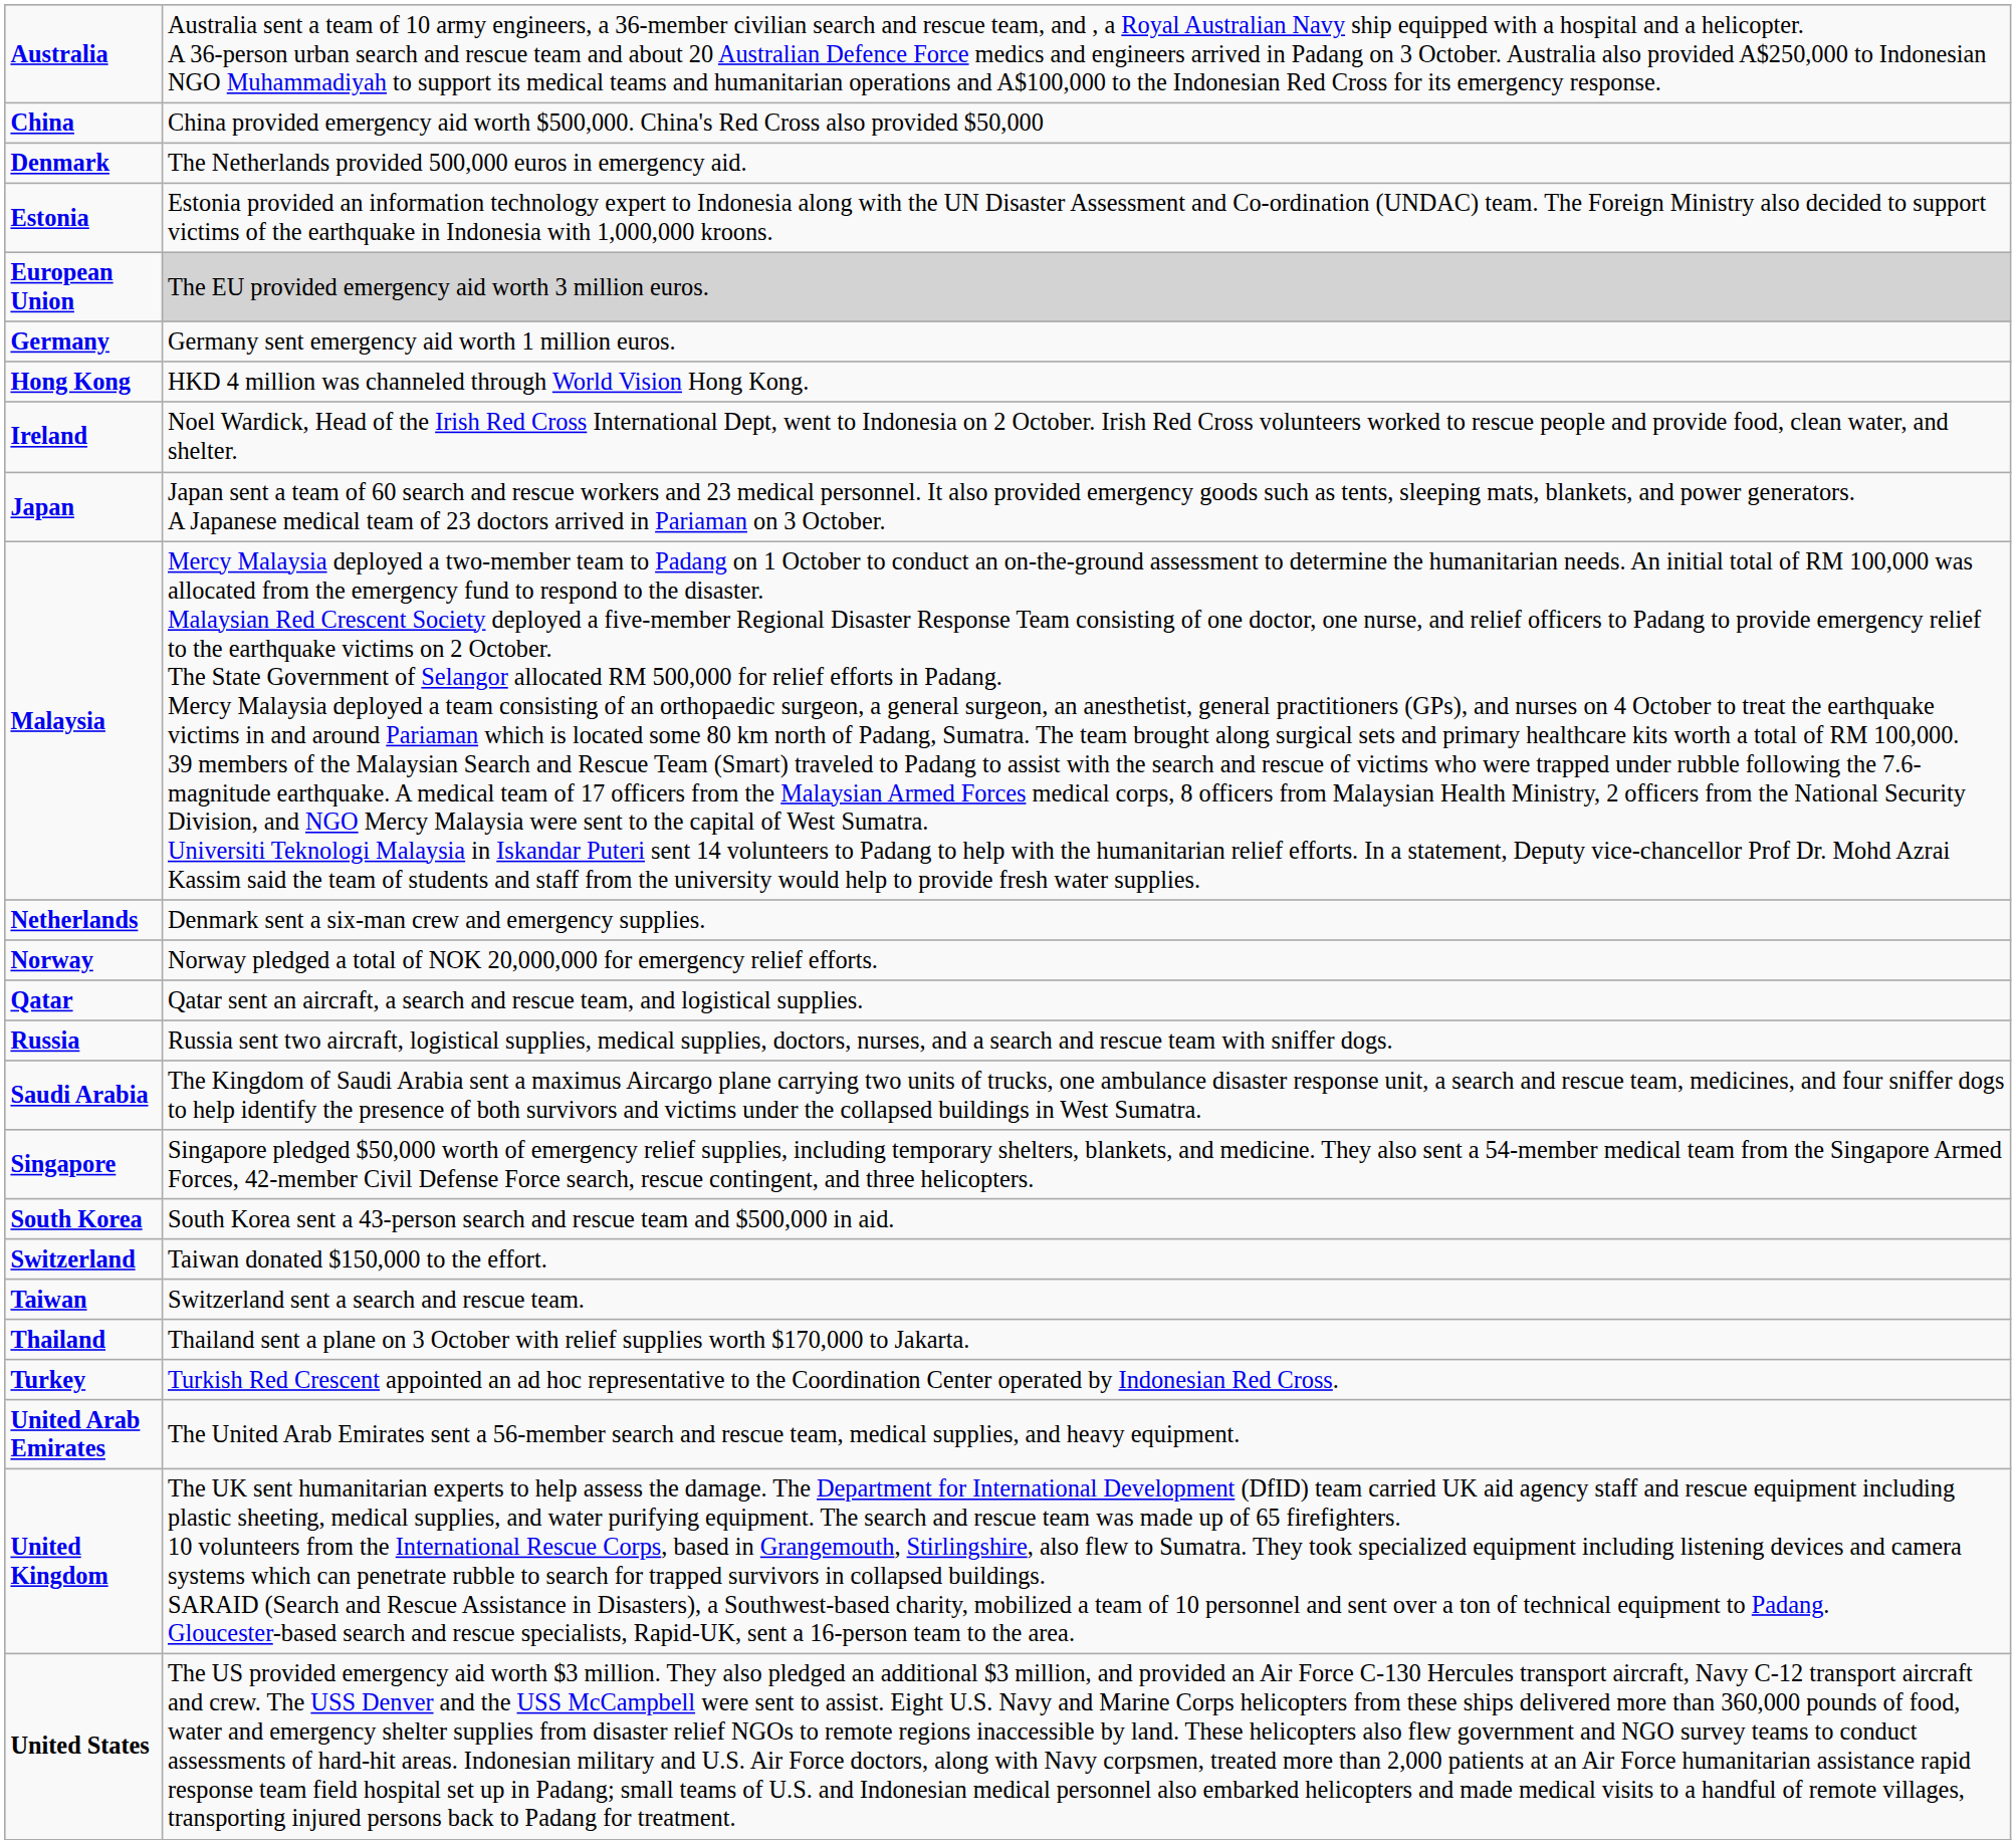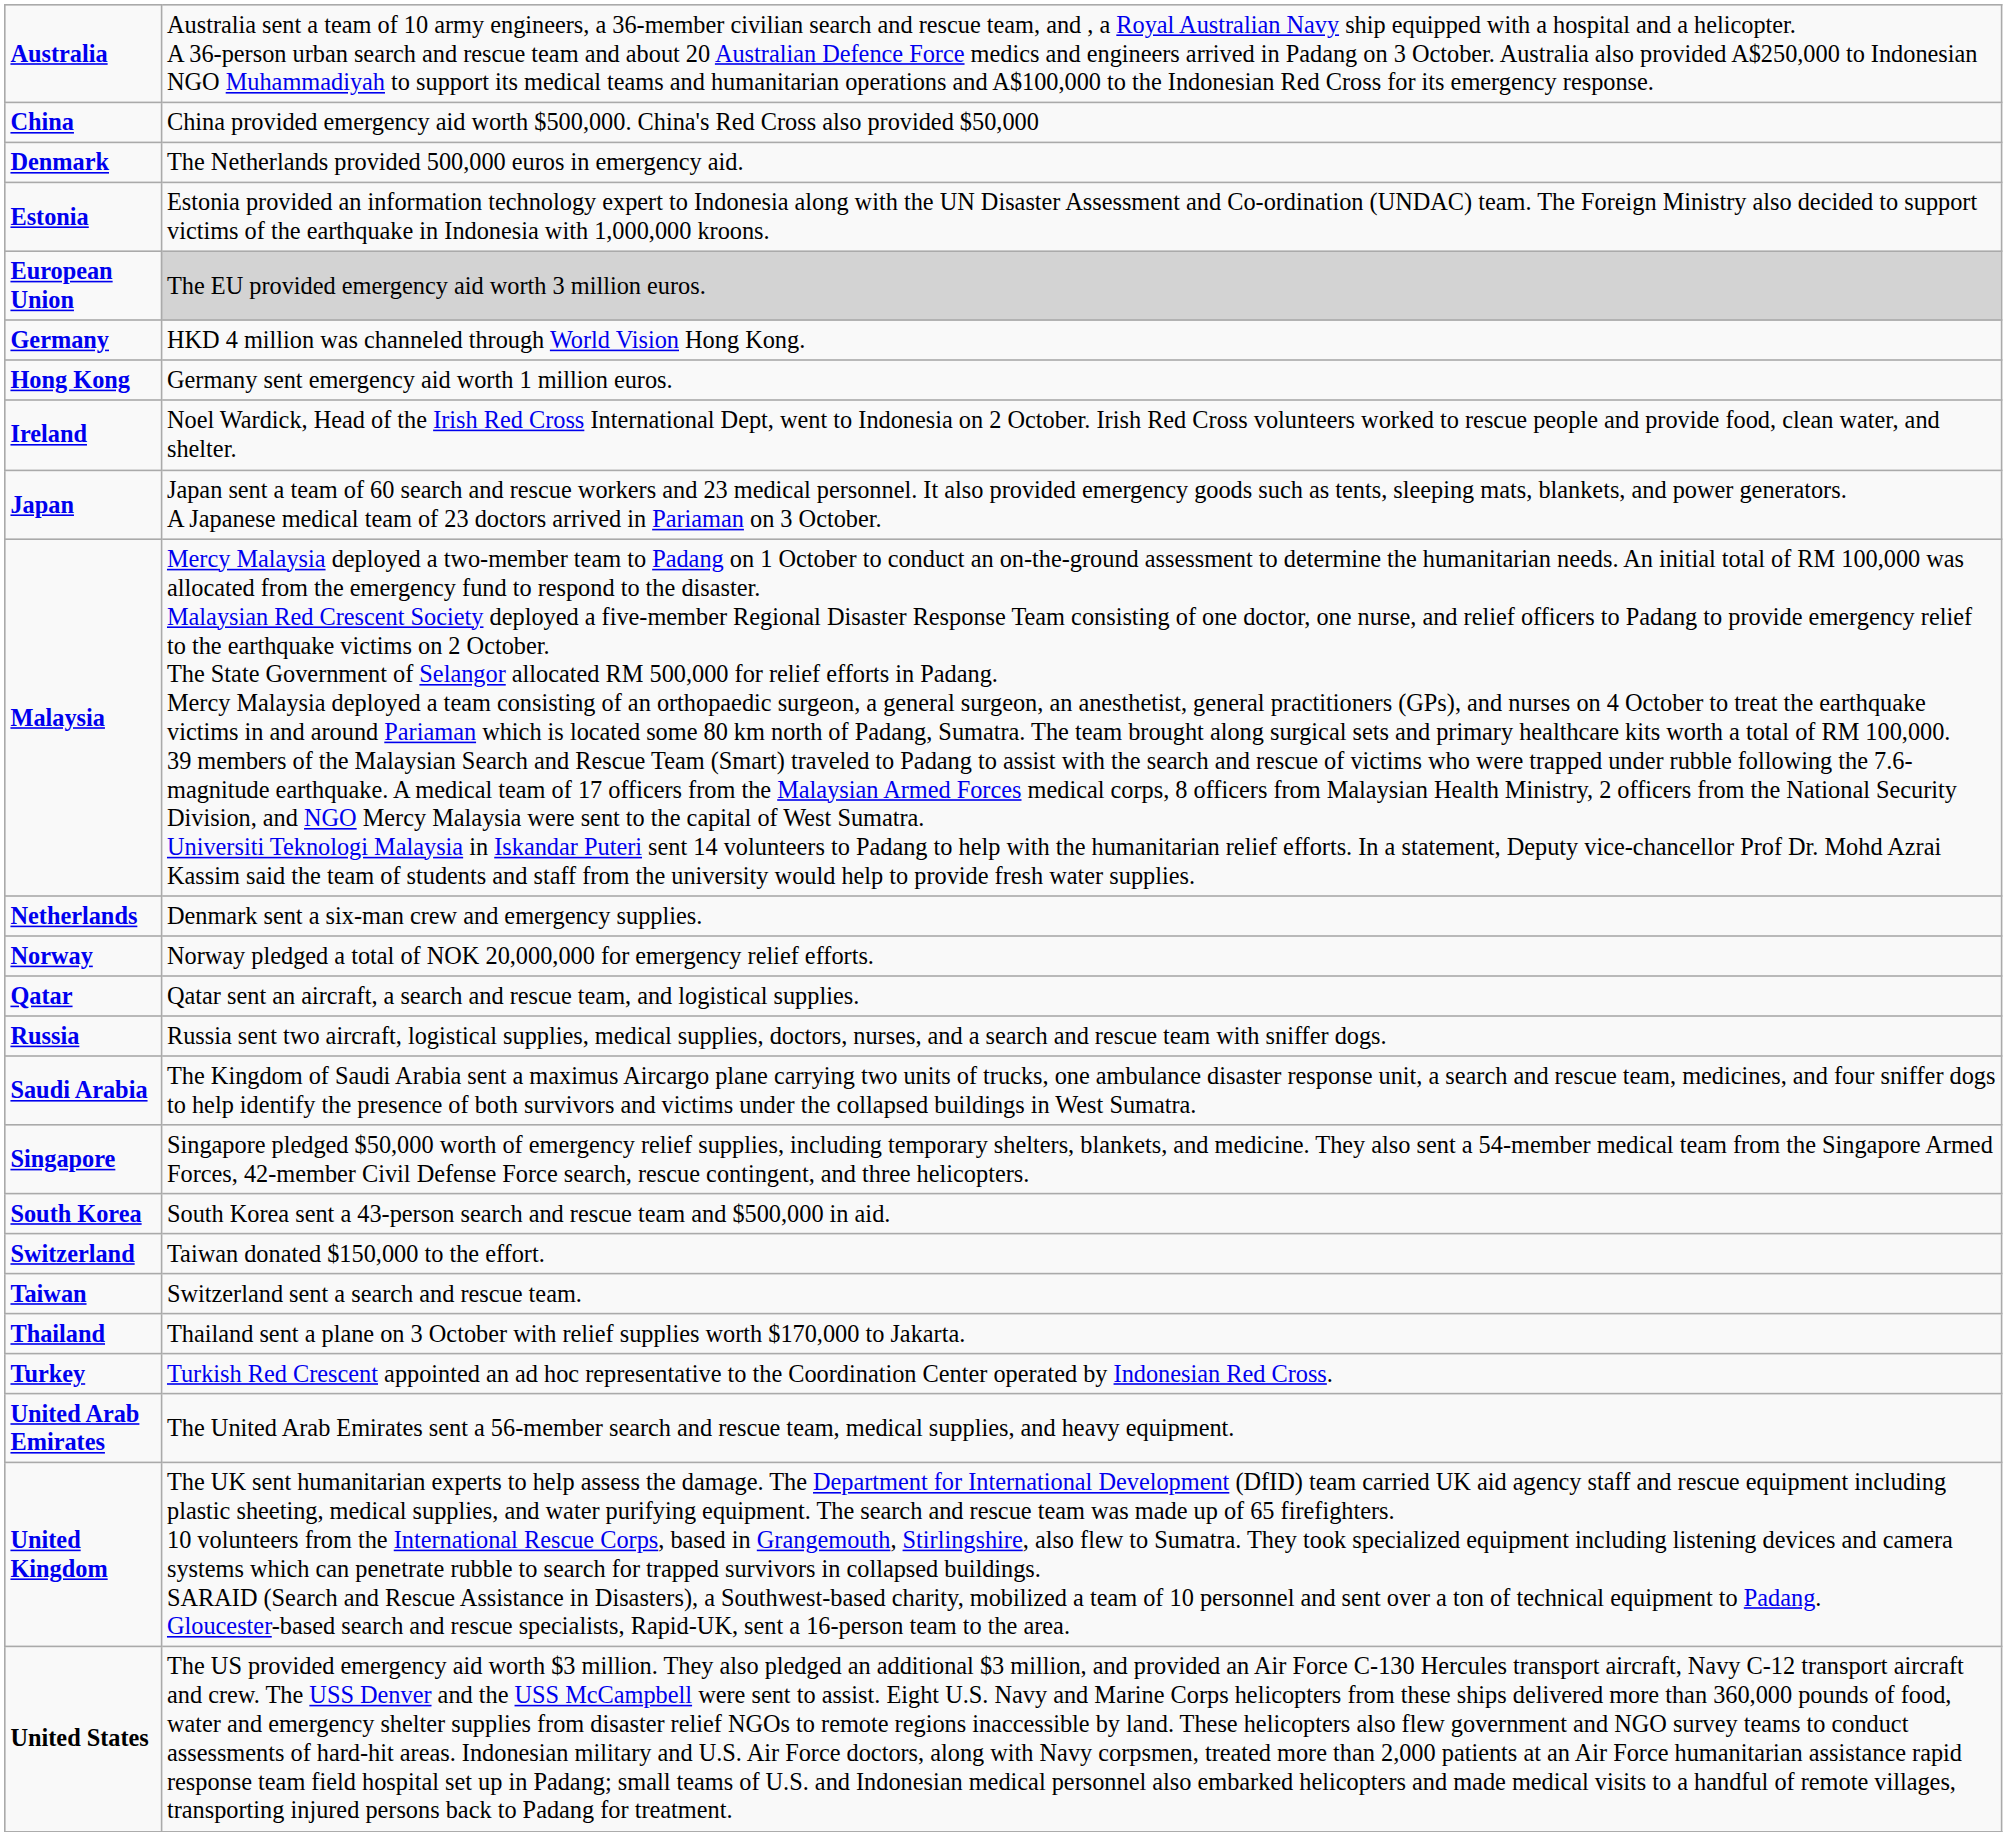Germany | column 2: Germany sent emergency aid worth 1 million euros. -> HKD 4 million was channeled through World Vision Hong Kong.
Hong Kong | column 2: HKD 4 million was channeled through World Vision Hong Kong. -> Germany sent emergency aid worth 1 million euros.
